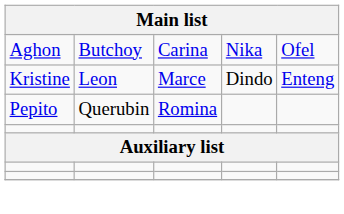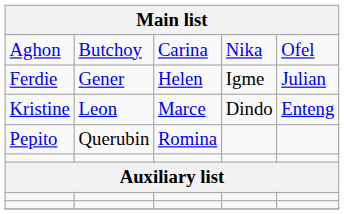+ row: Ferdie | Gener | Helen | Igme | Julian
